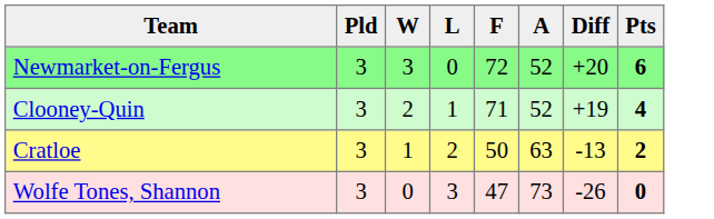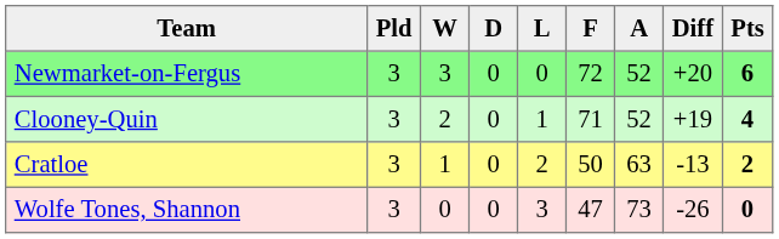+ column: D | 0 | 0 | 0 | 0
